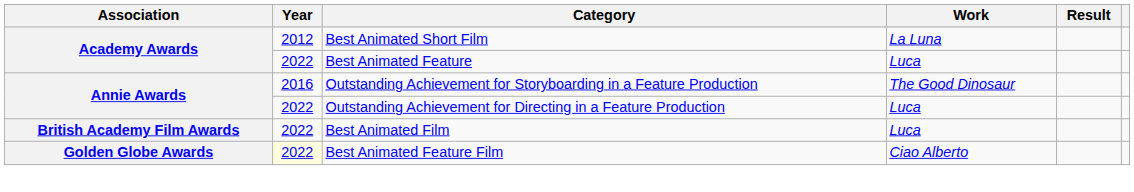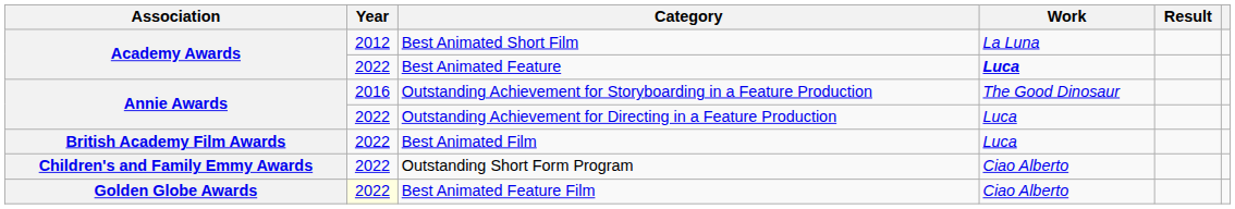Best Animated Feature | Work: normal -> bold
+ row: Children's and Family Emmy Awards | 2022 | Outstanding Short Form Program | Ciao Alberto
